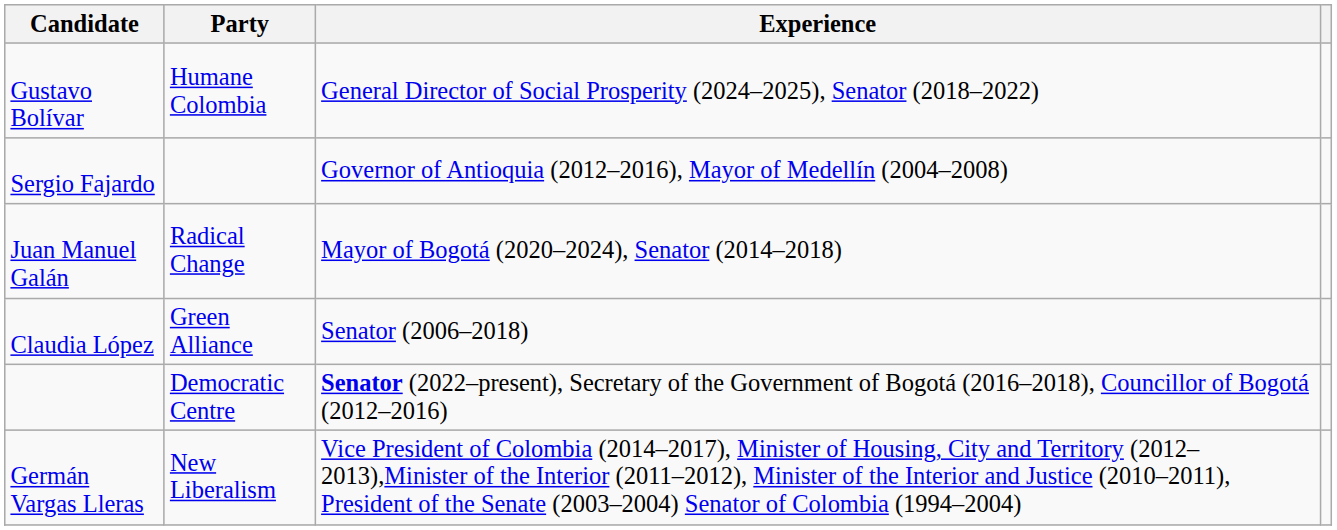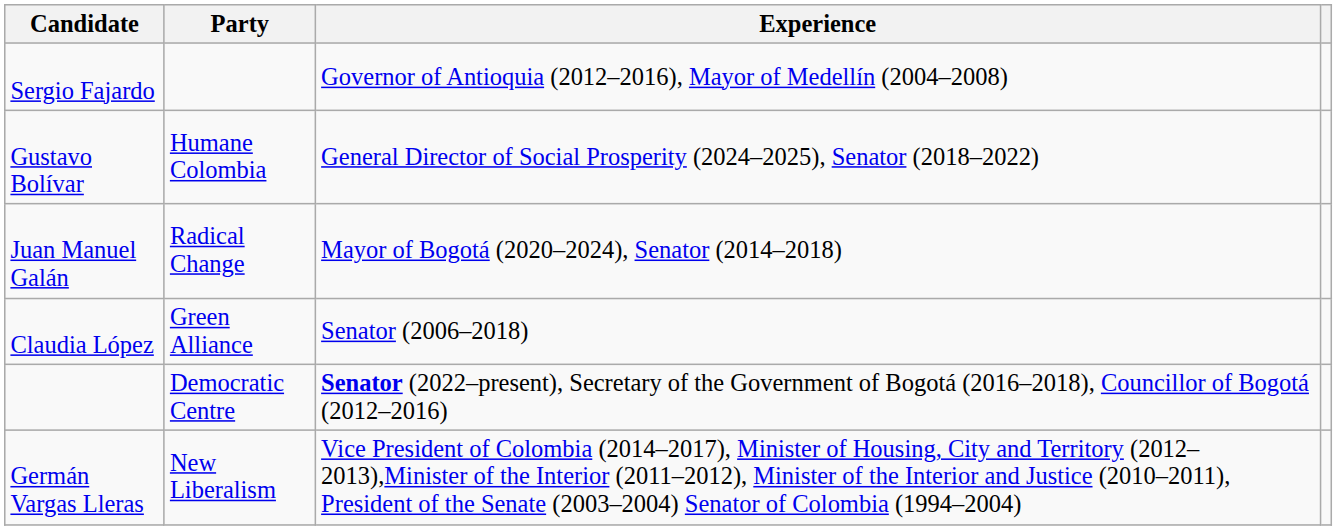rows swapped: Gustavo Bolívar <-> Sergio Fajardo
